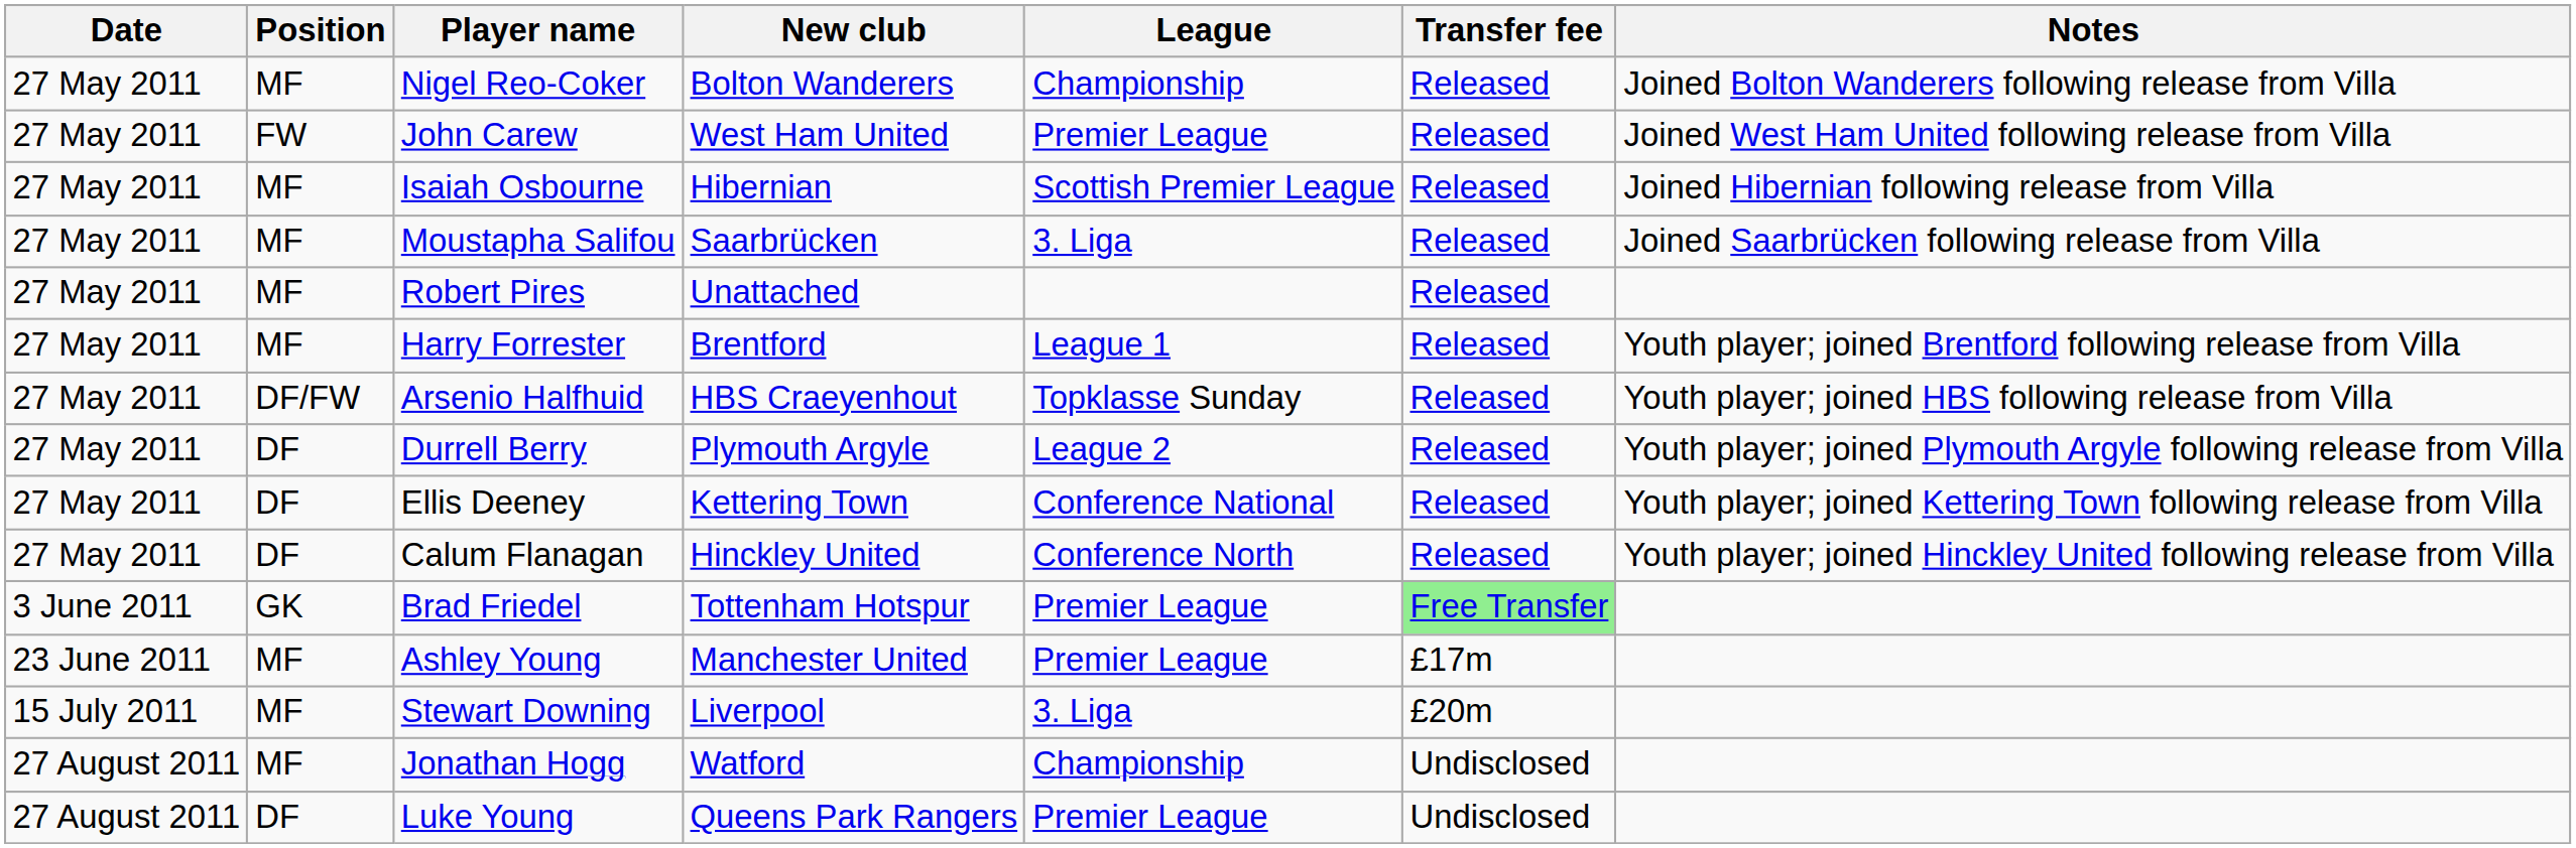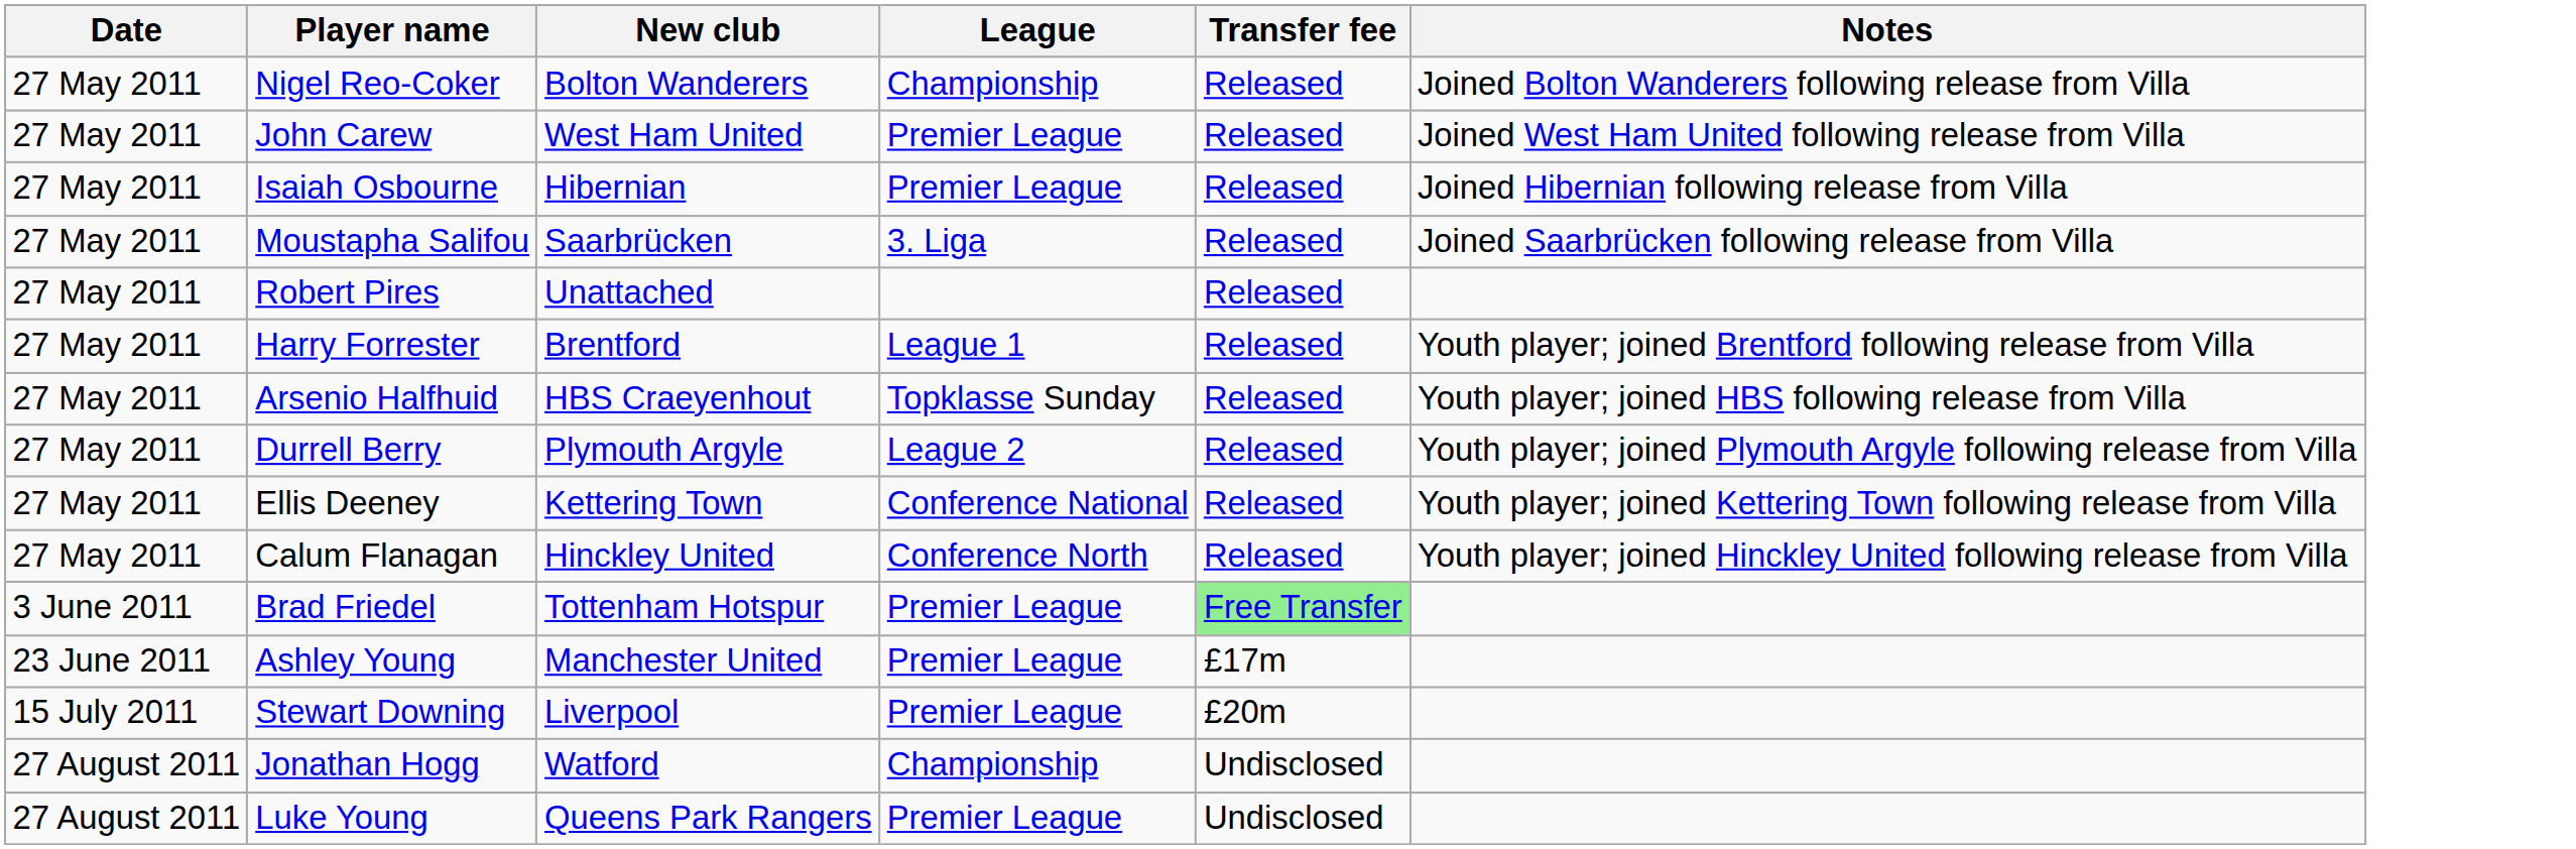- column: Position | MF | FW | MF | MF | MF | MF | DF/FW | DF | DF | DF | GK | MF | MF | MF | DF
Isaiah Osbourne | League: Scottish Premier League -> Premier League
Stewart Downing | League: 3. Liga -> Premier League
